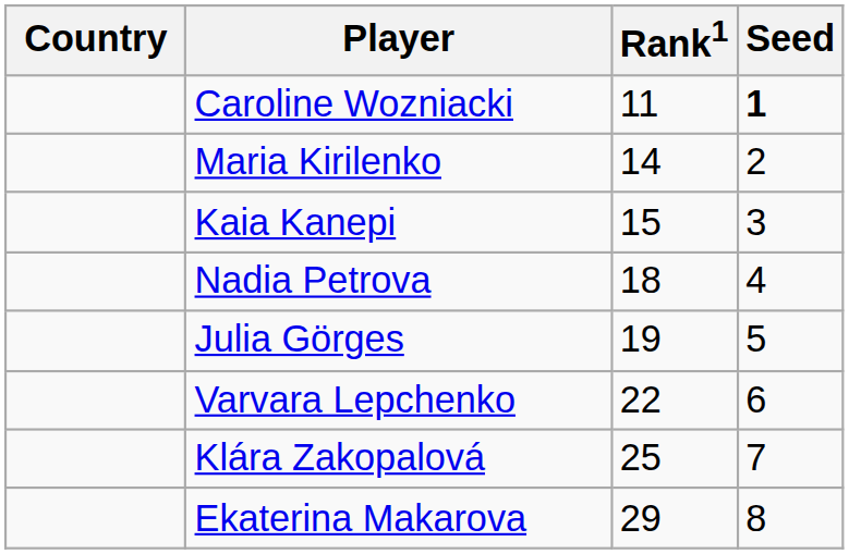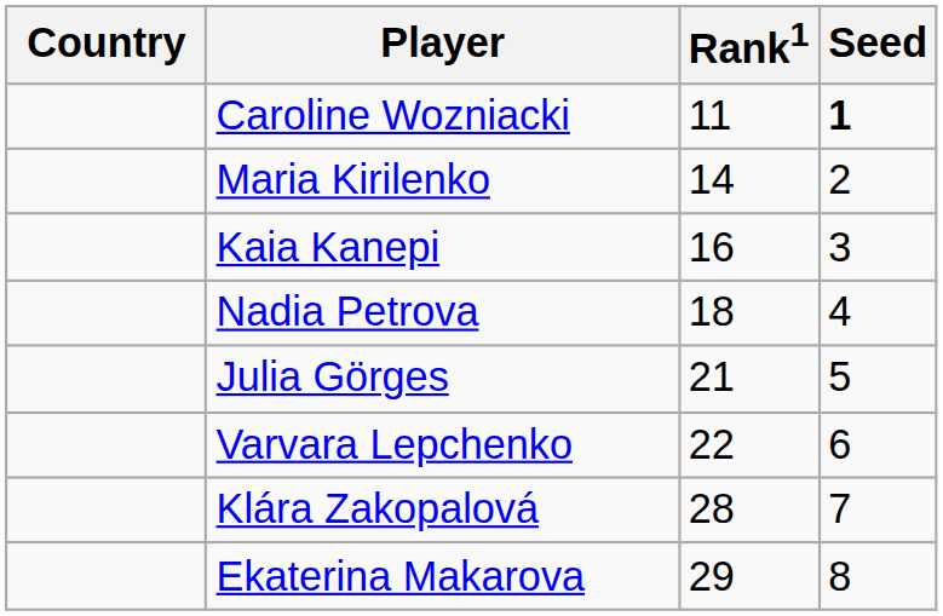Kaia Kanepi | Rank1: 15 -> 16
Julia Görges | Rank1: 19 -> 21
Klára Zakopalová | Rank1: 25 -> 28
